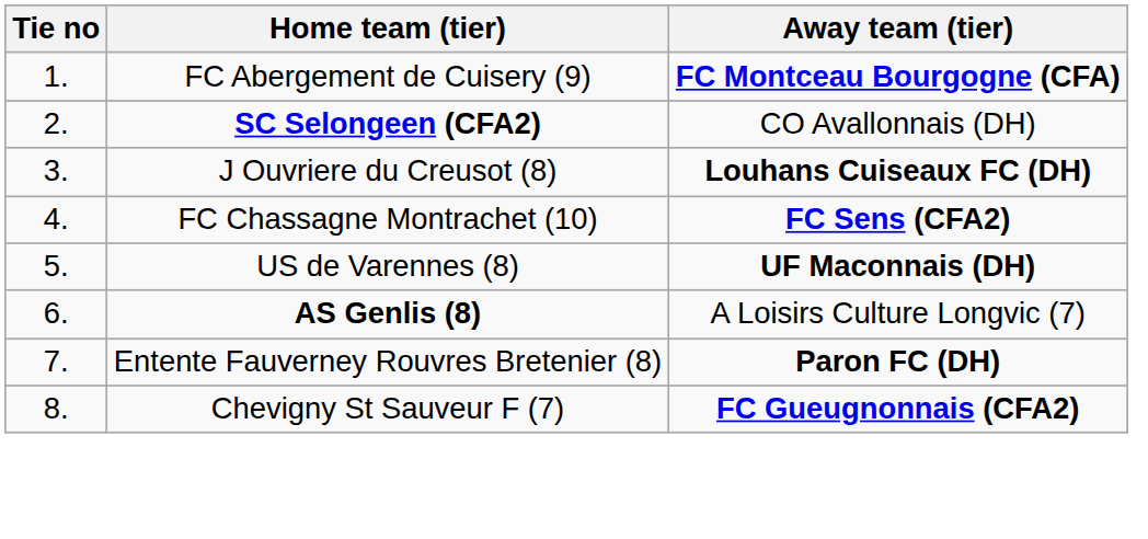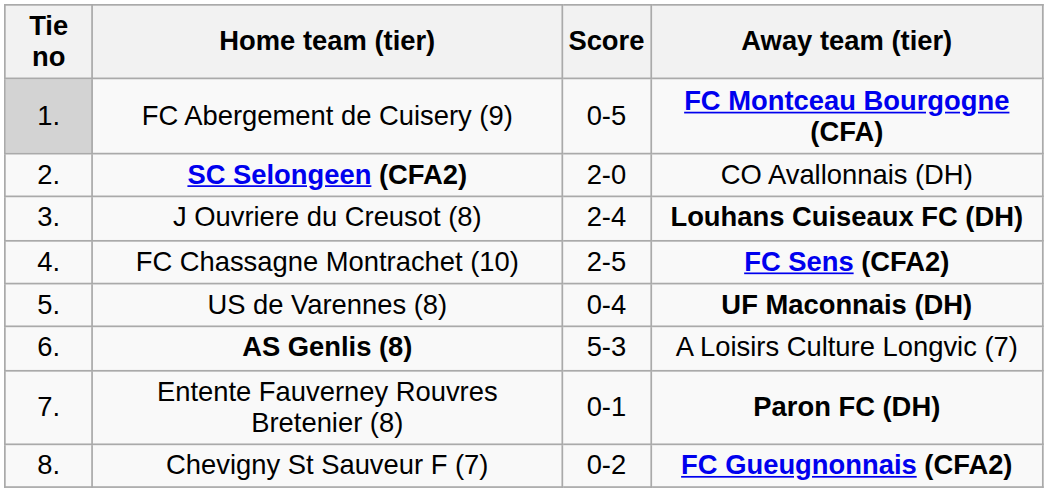+ column: Score | 0-5 | 2-0 | 2-4 | 2-5 | 0-4 | 5-3 | 0-1 | 0-2
FC Abergement de Cuisery (9) | Tie no: no background -> lightgrey background
